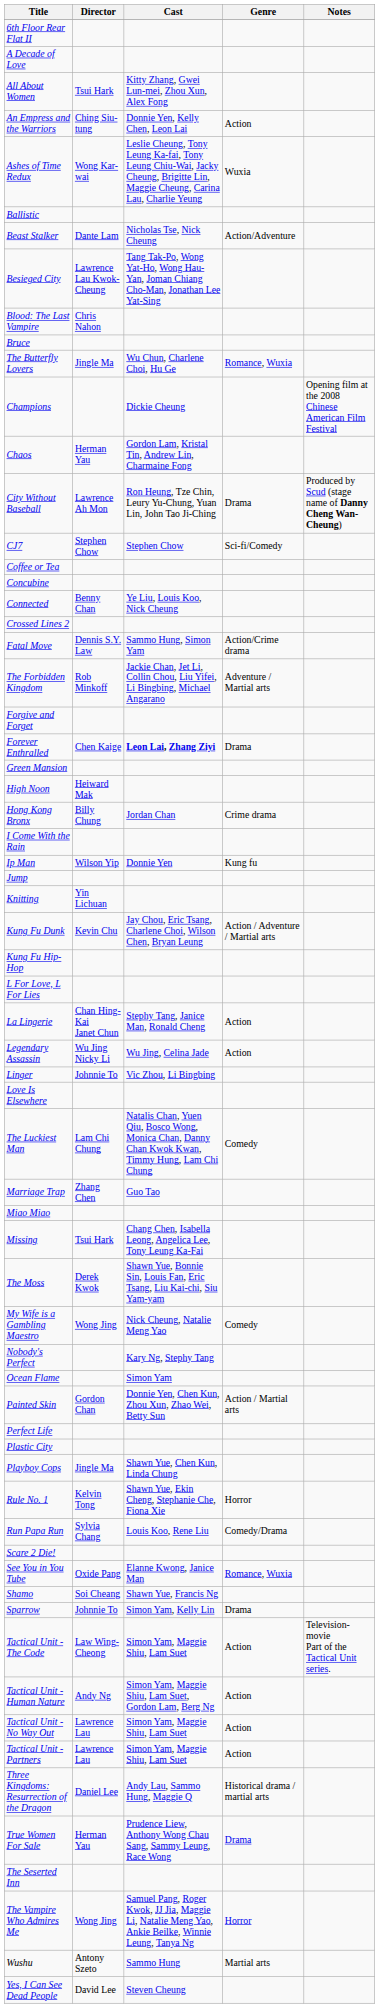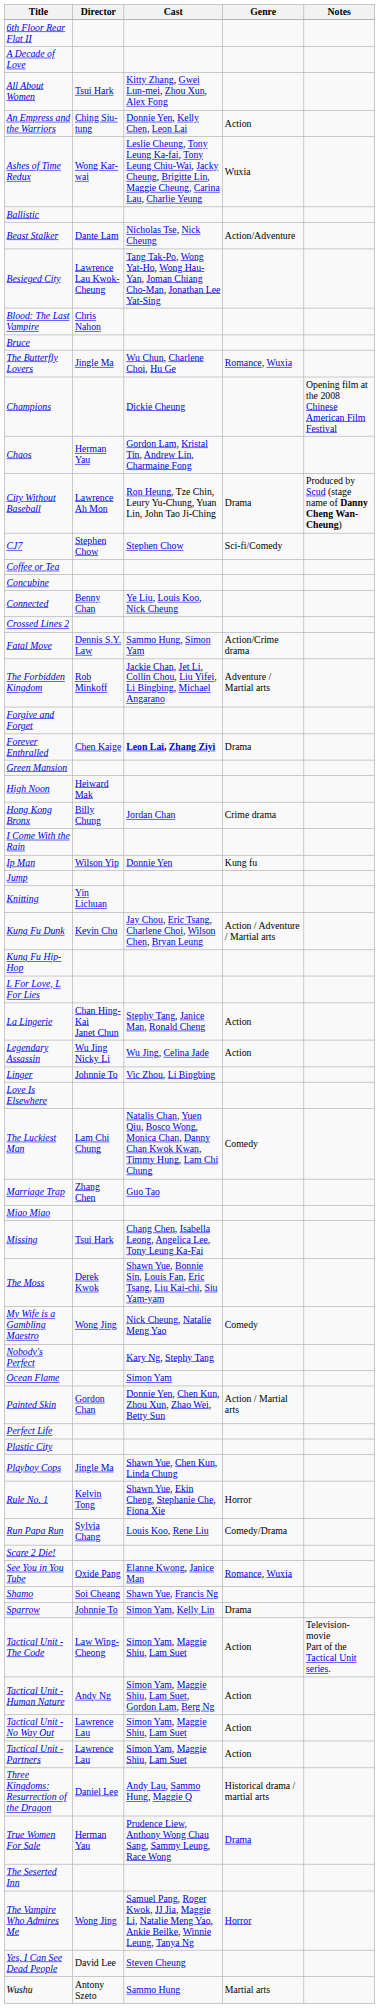rows swapped: Wushu <-> Yes, I Can See Dead People
